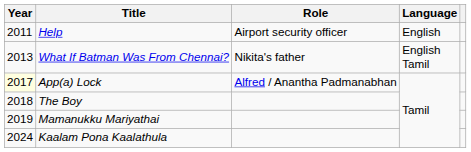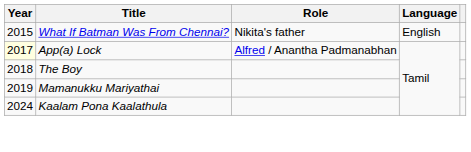- row: 2011 | Help | Airport security officer | English
What If Batman Was From Chennai? | Year: 2013 -> 2015
What If Batman Was From Chennai? | Language: English Tamil -> English
